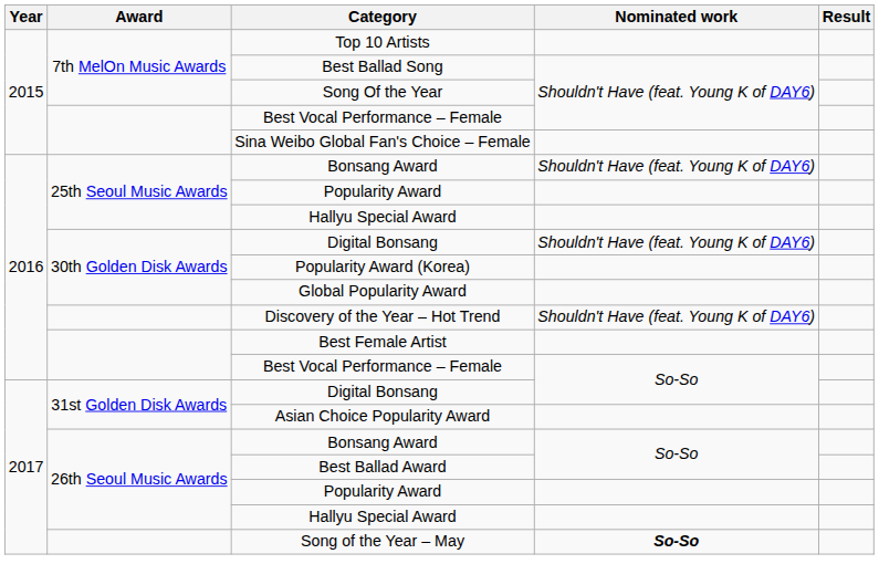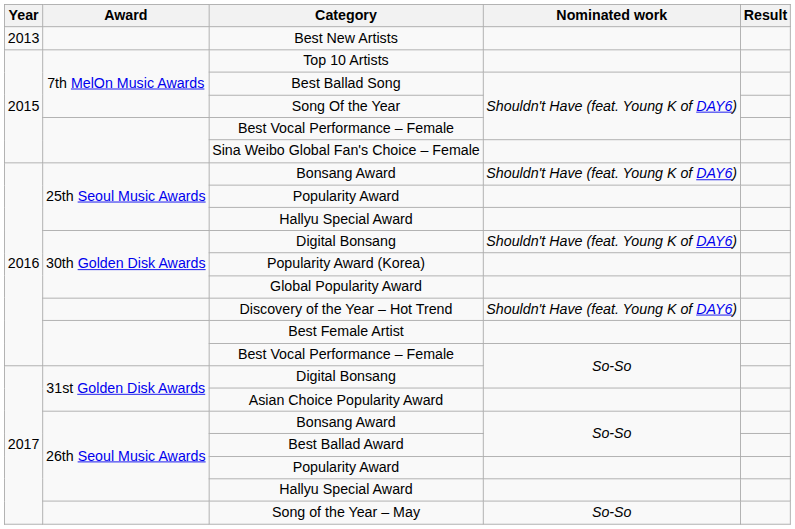+ row: 2013 | Best New Artists
Song of the Year – May | Nominated work: bold -> normal
